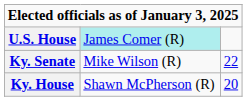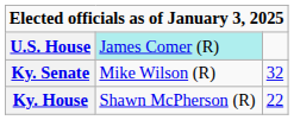Ky. Senate | column 3: 22 -> 32
Ky. House | column 3: 20 -> 22
